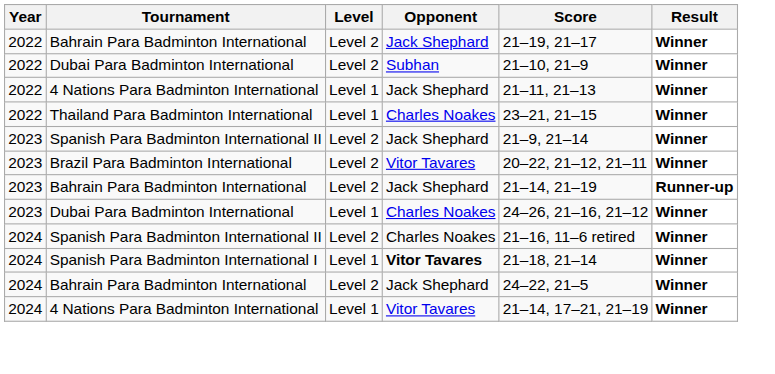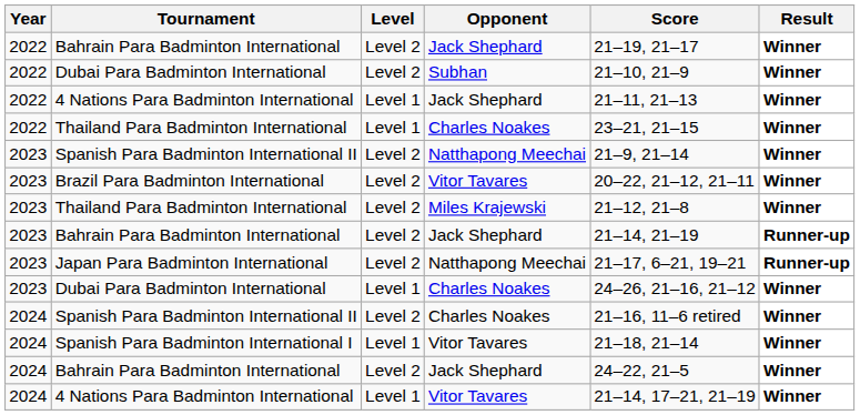2023 / Spanish Para Badminton International II | Opponent: Jack Shephard -> Natthapong Meechai
+ row: 2023 | Thailand Para Badminton International | Level 2 | Miles Krajewski | 21–12, 21–8 | Winner
+ row: 2023 | Japan Para Badminton International | Level 2 | Natthapong Meechai | 21–17, 6–21, 19–21 | Runner-up
Spanish Para Badminton International I | Opponent: bold -> normal
